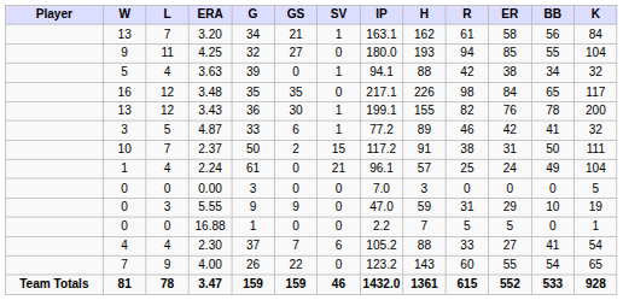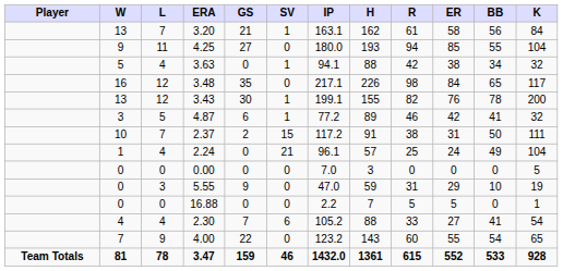- column: G | 34 | 32 | 39 | 35 | 36 | 33 | 50 | 61 | 3 | 9 | 1 | 37 | 26 | 159
